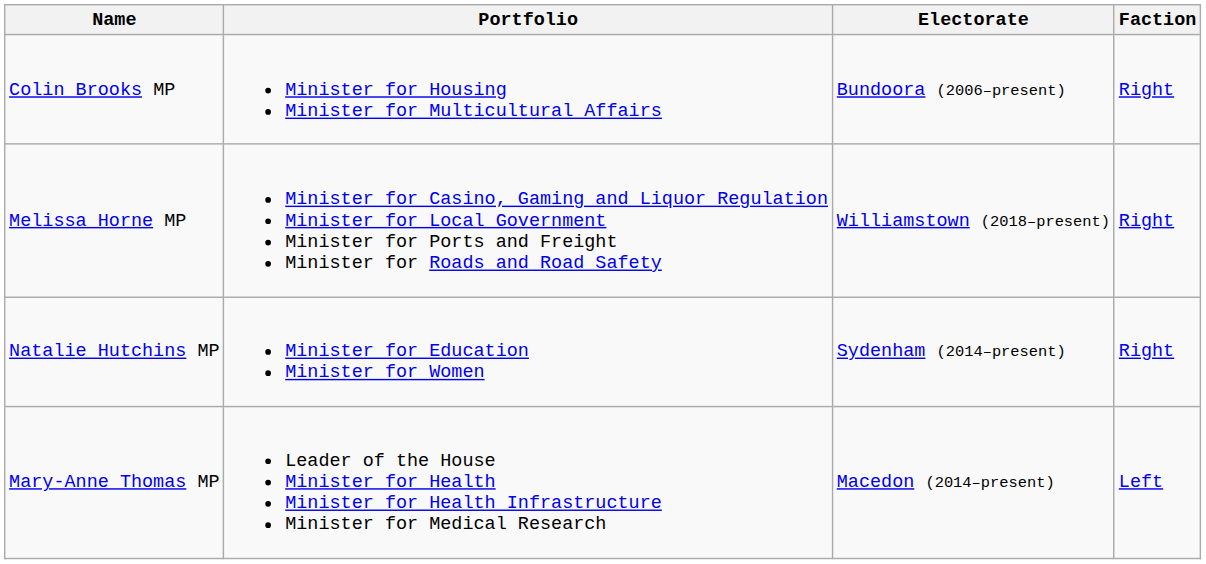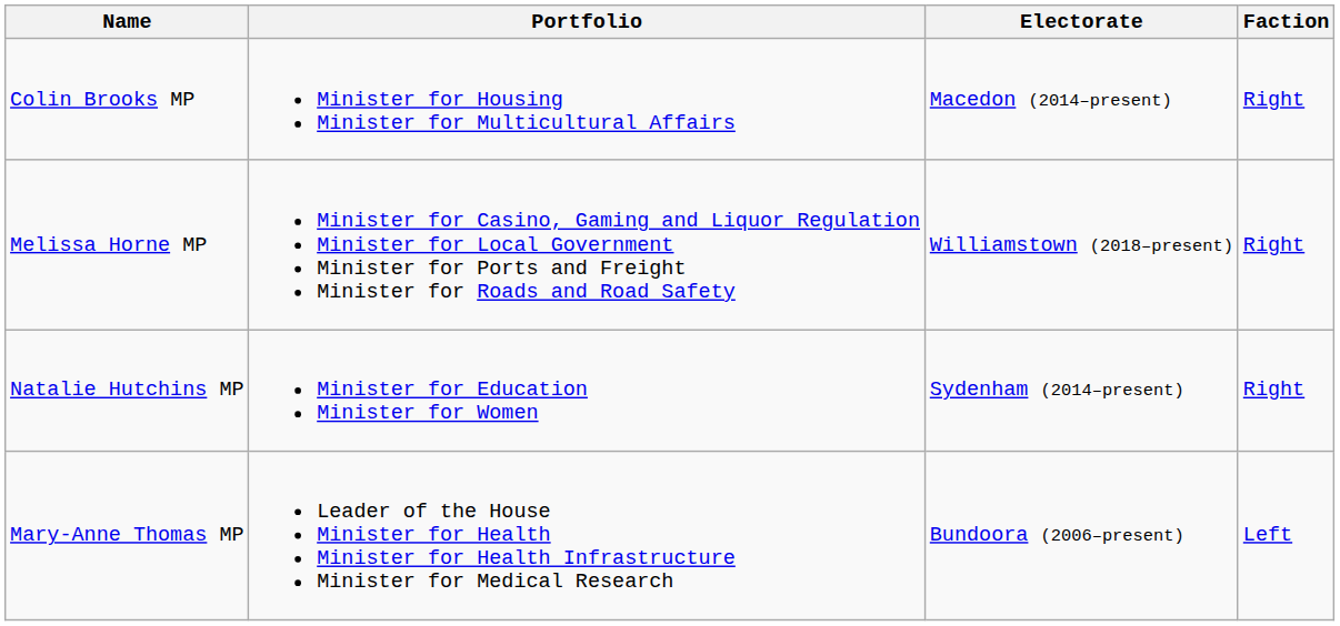Colin Brooks MP | Electorate: Bundoora (2006–present) -> Macedon (2014–present)
Mary-Anne Thomas MP | Electorate: Macedon (2014–present) -> Bundoora (2006–present)
